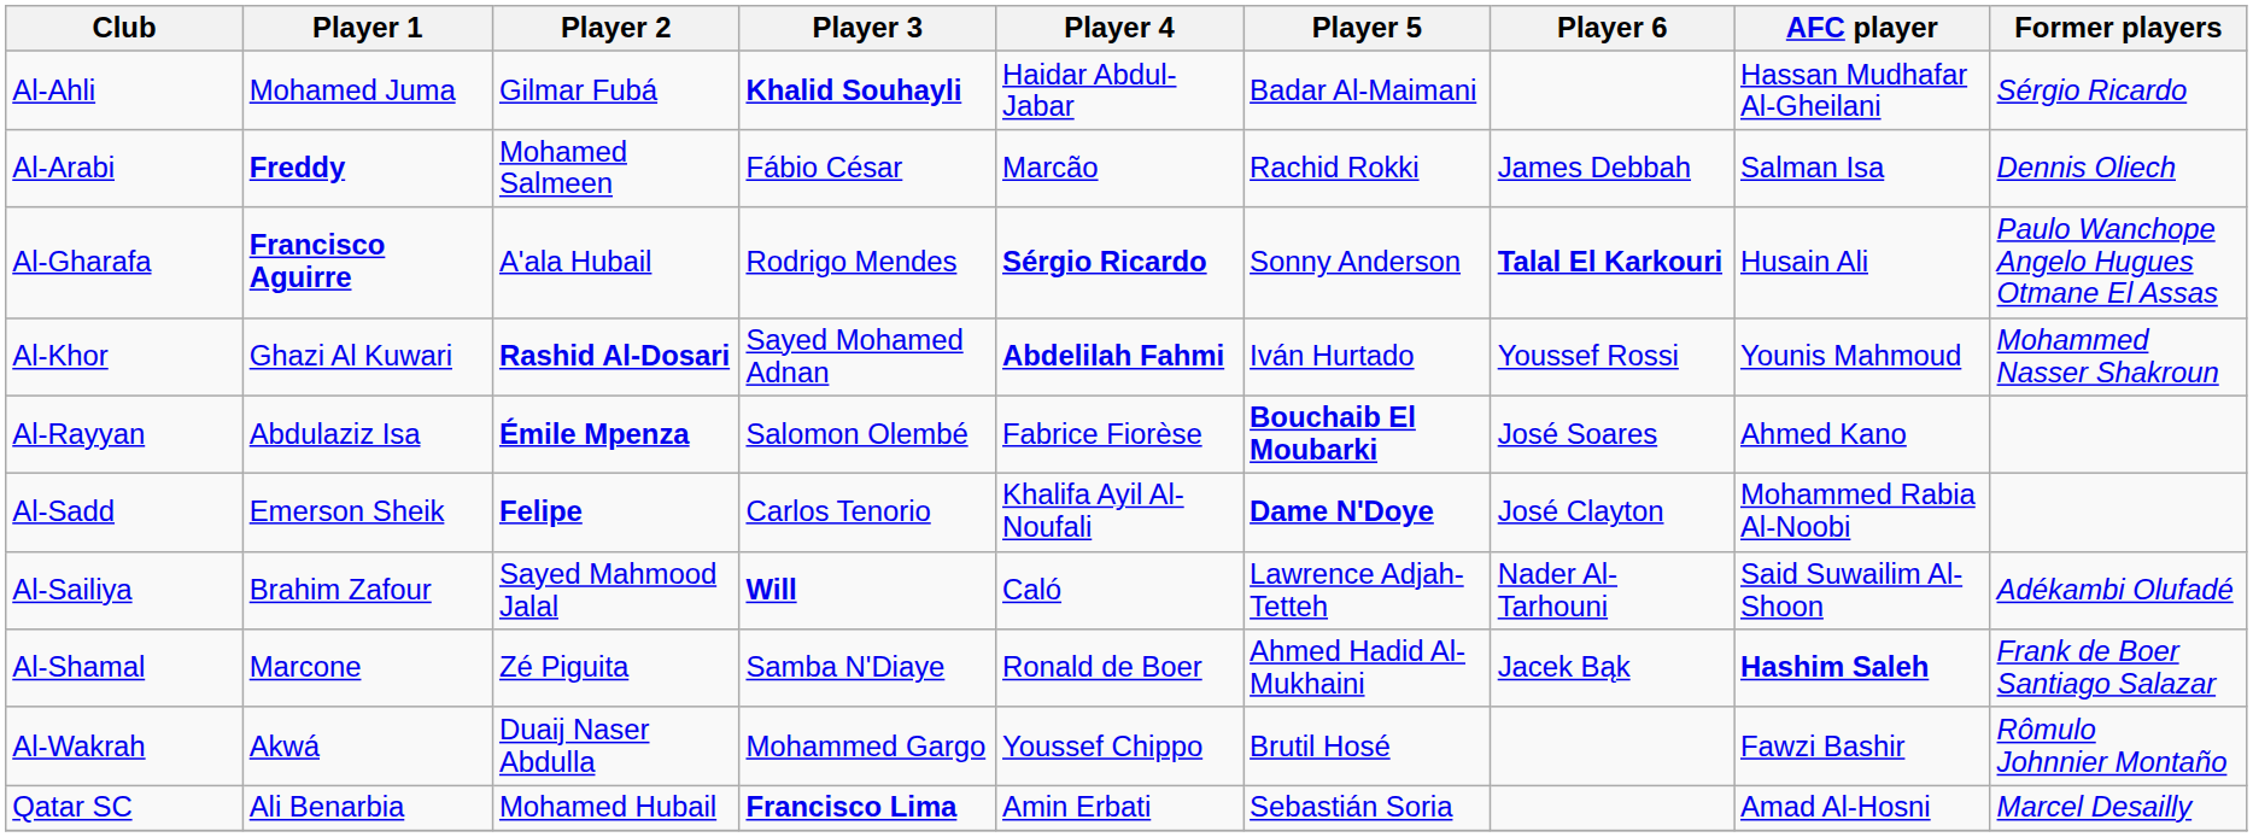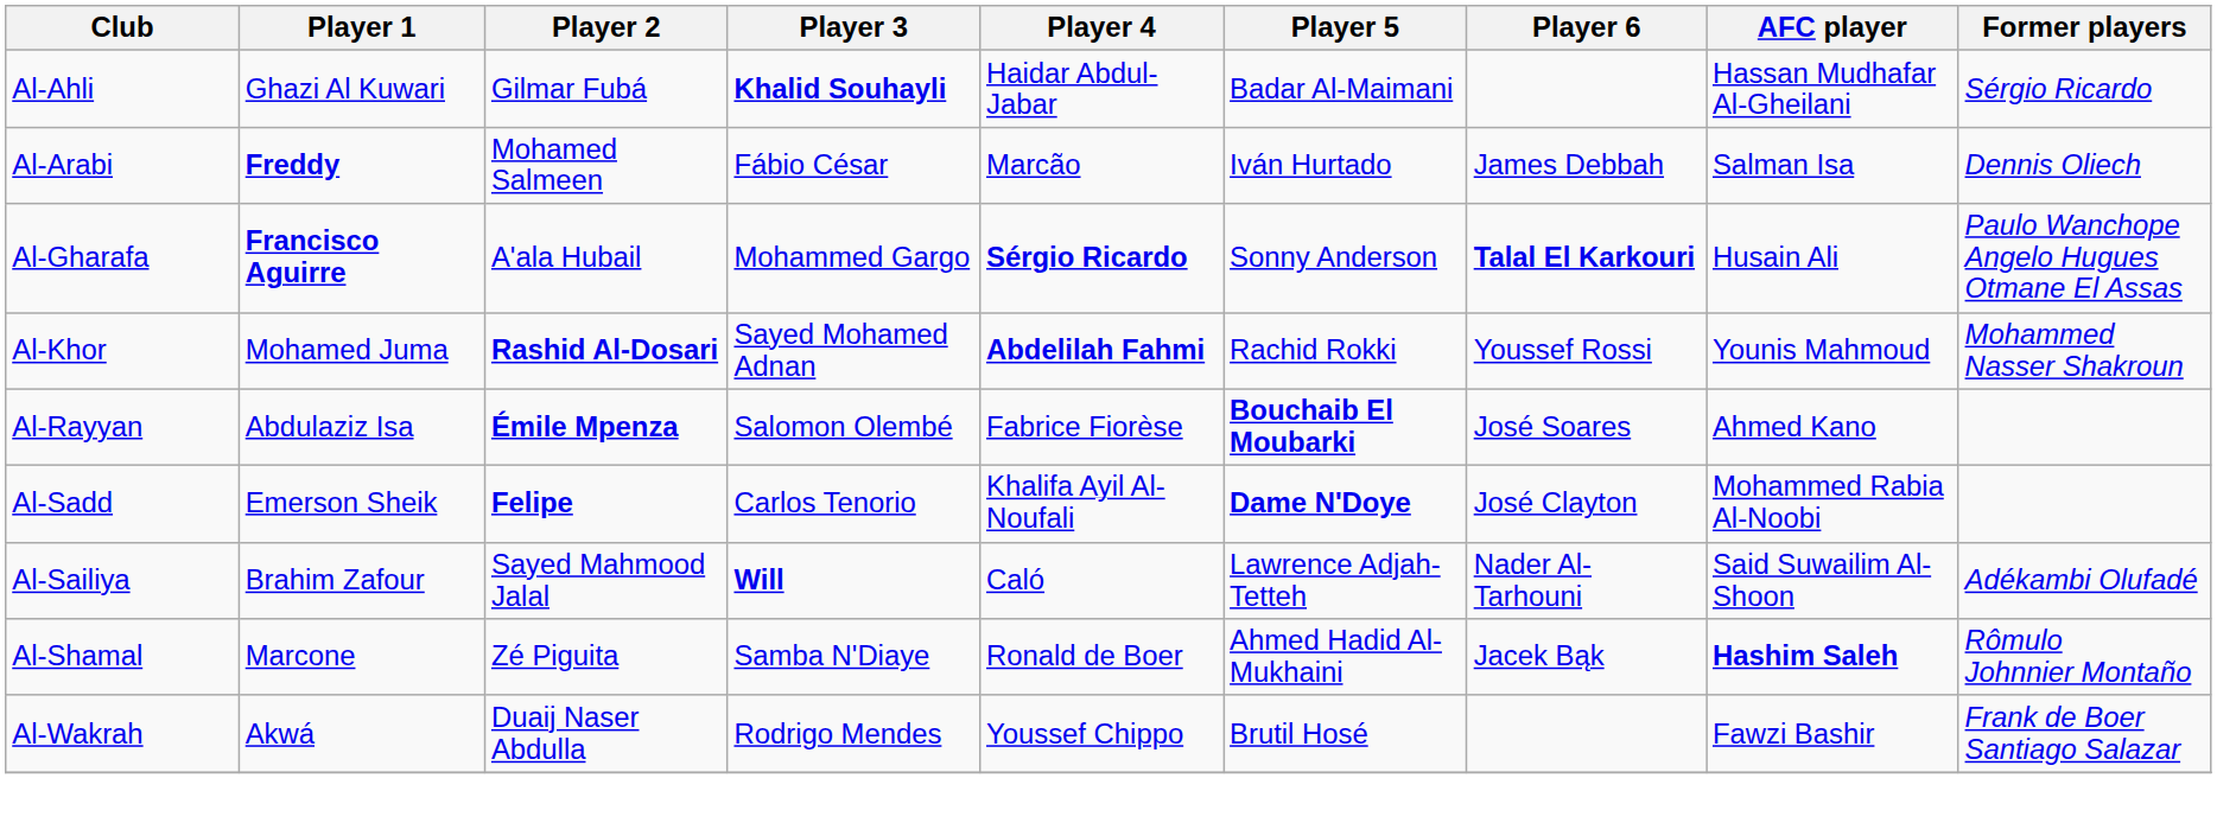Al-Ahli | Player 1: Mohamed Juma -> Ghazi Al Kuwari
Al-Arabi | Player 5: Rachid Rokki -> Iván Hurtado
Al-Gharafa | Player 3: Rodrigo Mendes -> Mohammed Gargo
Al-Khor | Player 1: Ghazi Al Kuwari -> Mohamed Juma
Al-Khor | Player 5: Iván Hurtado -> Rachid Rokki
Al-Shamal | Former players: Frank de Boer Santiago Salazar -> Rômulo Johnnier Montaño
Al-Wakrah | Player 3: Mohammed Gargo -> Rodrigo Mendes
Al-Wakrah | Former players: Rômulo Johnnier Montaño -> Frank de Boer Santiago Salazar
- row: Qatar SC | Ali Benarbia | Mohamed Hubail | Francisco Lima | Amin Erbati | Sebastián Soria | Amad Al-Hosni | Marcel Desailly
